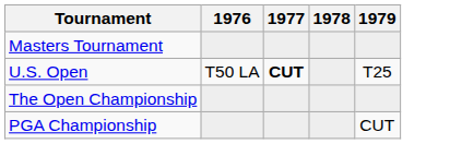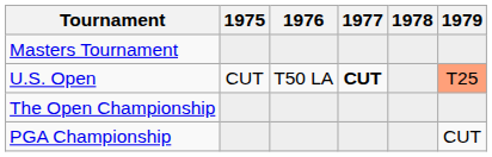+ column: 1975 | CUT
U.S. Open | 1979: no background -> lightsalmon background
